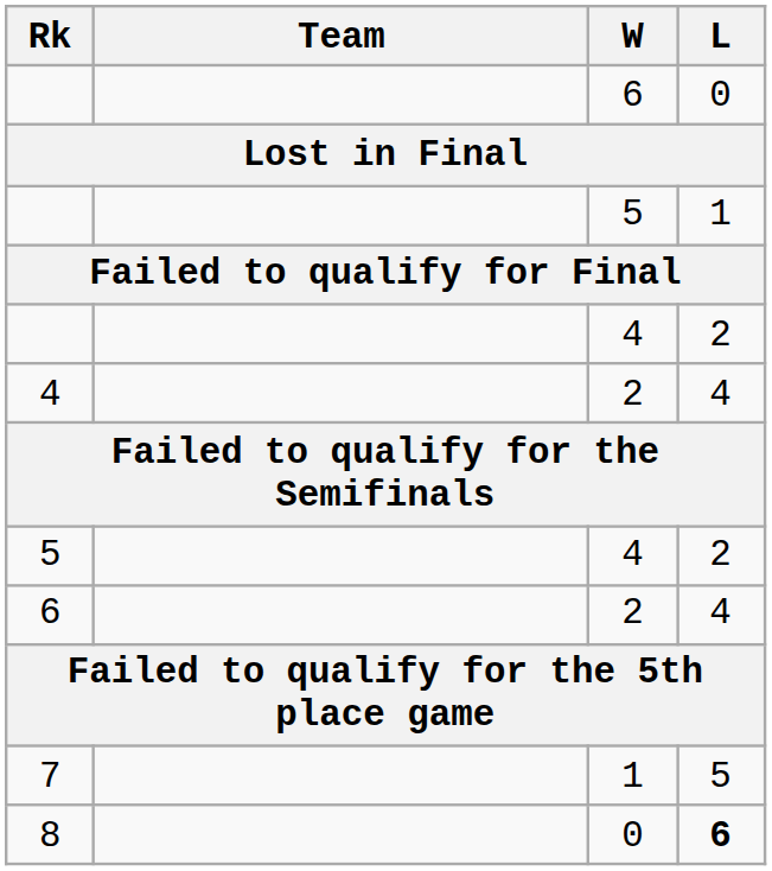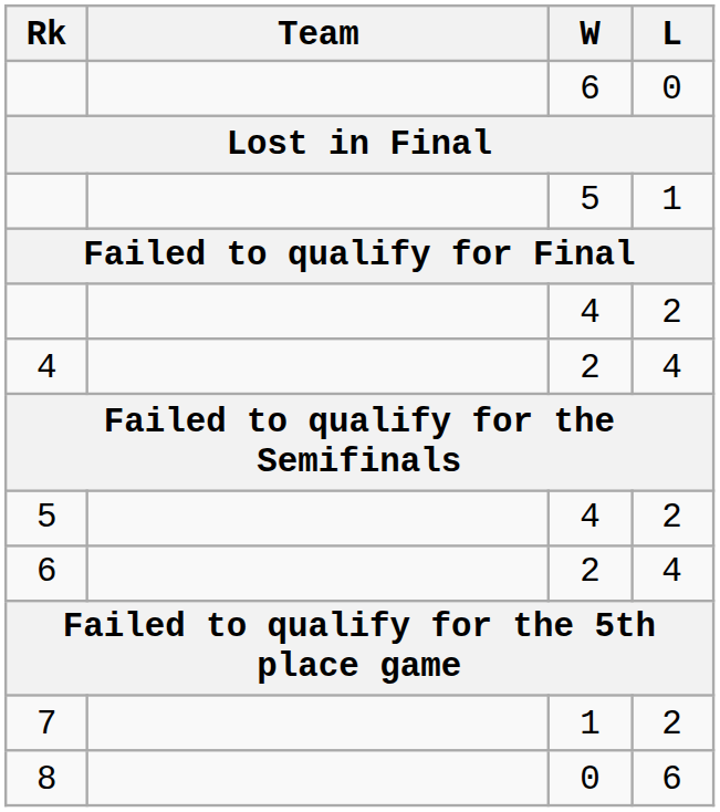7 | L: 5 -> 2
8 | L: bold -> normal
